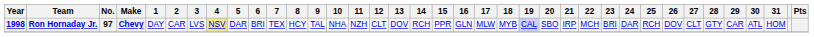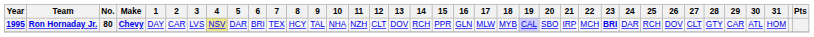Ron Hornaday Jr. | Year: 1998 -> 1995
Ron Hornaday Jr. | No.: 97 -> 80
Ron Hornaday Jr. | 23: normal -> bold
